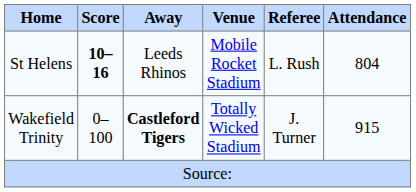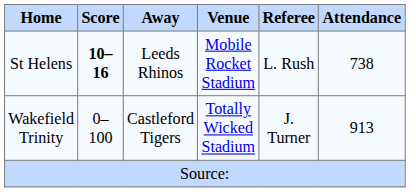St Helens | Attendance: 804 -> 738
Wakefield Trinity | Away: bold -> normal
Wakefield Trinity | Attendance: 915 -> 913
